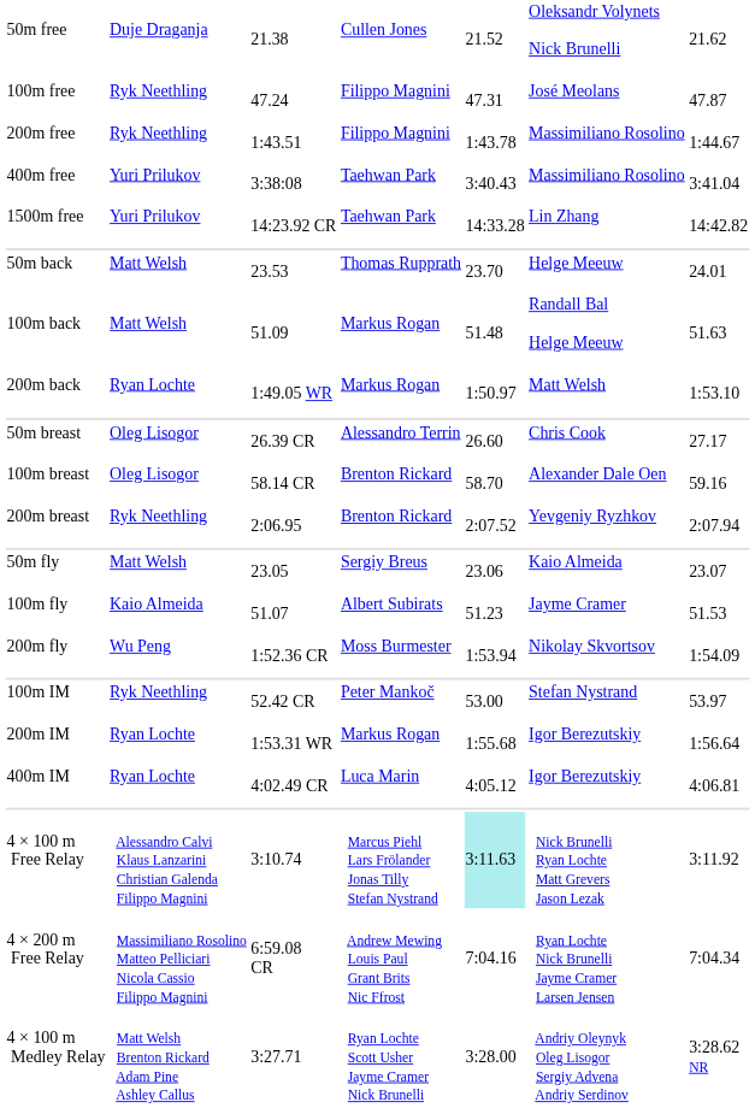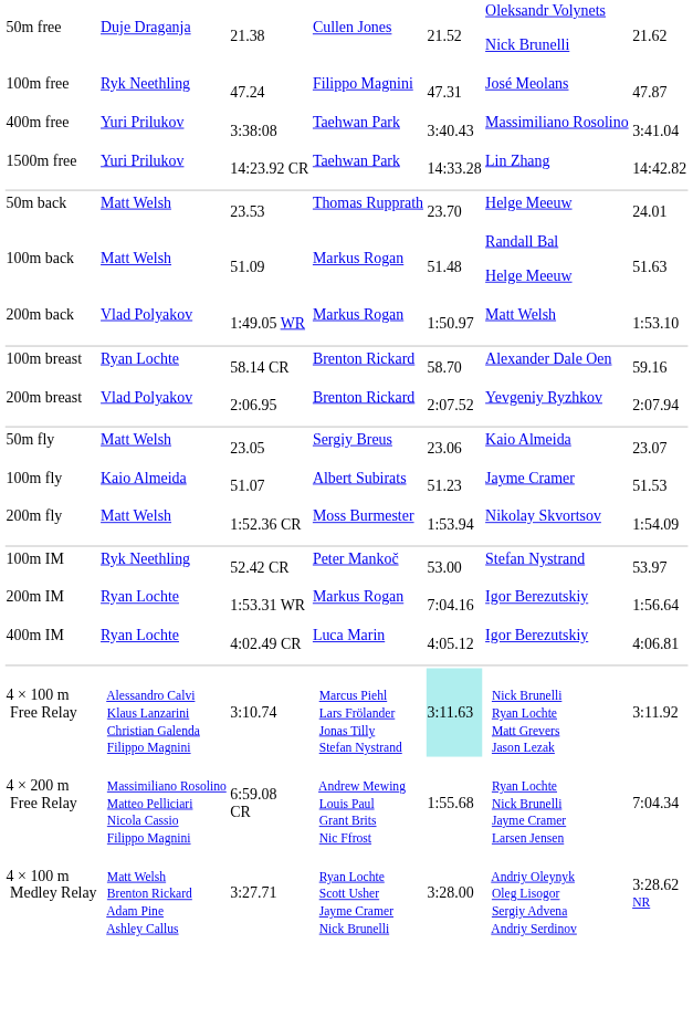- row: 200m free | Ryk Neethling | 1:43.51 | Filippo Magnini | 1:43.78 | Massimiliano Rosolino | 1:44.67
200m back | column 2: Ryan Lochte -> Vlad Polyakov
- row: 50m breast | Oleg Lisogor | 26.39 CR | Alessandro Terrin | 26.60 | Chris Cook | 27.17
100m breast | column 2: Oleg Lisogor -> Ryan Lochte
200m breast | column 2: Ryk Neethling -> Vlad Polyakov
200m fly | column 2: Wu Peng -> Matt Welsh
200m IM | column 5: 1:55.68 -> 7:04.16
4 × 200 m Free Relay | column 5: 7:04.16 -> 1:55.68
